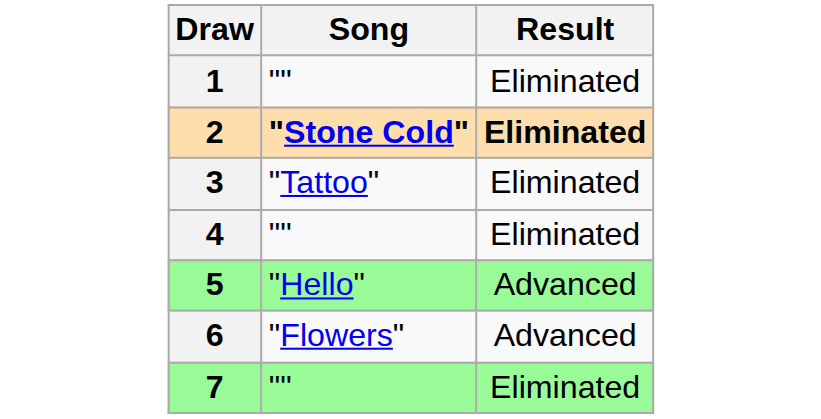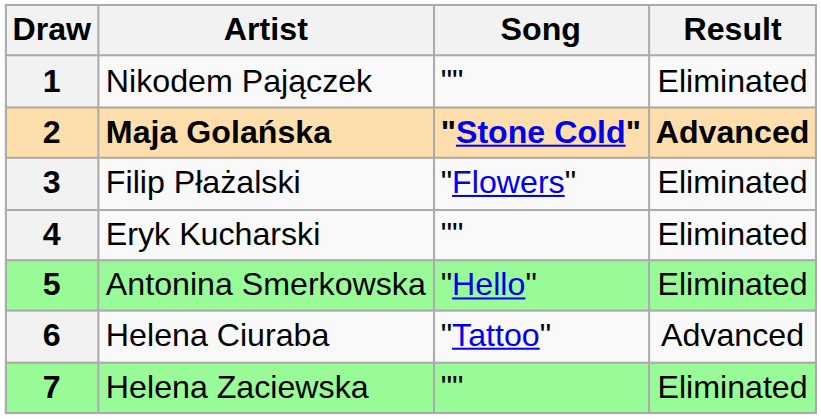+ column: Artist | Nikodem Pajączek | Maja Golańska | Filip Płażalski | Eryk Kucharski | Antonina Smerkowska | Helena Ciuraba | Helena Zaciewska
2 | Result: Eliminated -> Advanced
3 | Song: "Tattoo" -> "Flowers"
5 | Result: Advanced -> Eliminated
6 | Song: "Flowers" -> "Tattoo"
